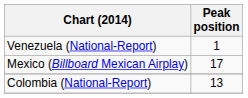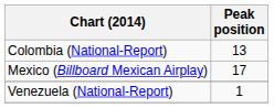rows swapped: Colombia (National-Report) <-> Venezuela (National-Report)
